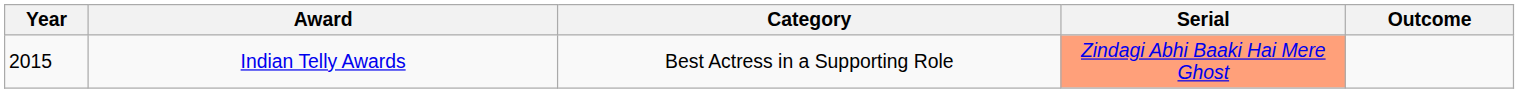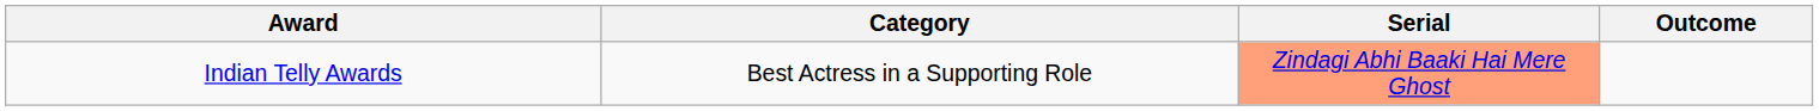- column: Year | 2015
